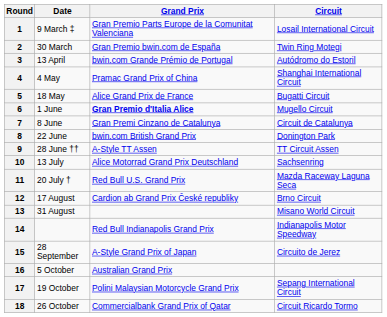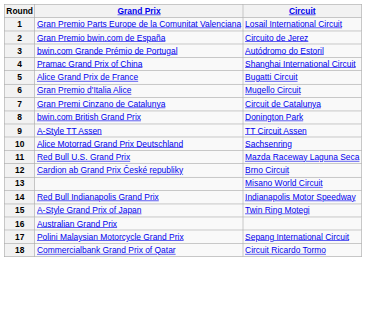- column: Date | 9 March ‡ | 30 March | 13 April | 4 May | 18 May | 1 June | 8 June | 22 June | 28 June †† | 13 July | 20 July † | 17 August | 31 August | 28 September | 5 October | 19 October | 26 October
2 | Circuit: Twin Ring Motegi -> Circuito de Jerez
6 | Grand Prix: bold -> normal
15 | Circuit: Circuito de Jerez -> Twin Ring Motegi
